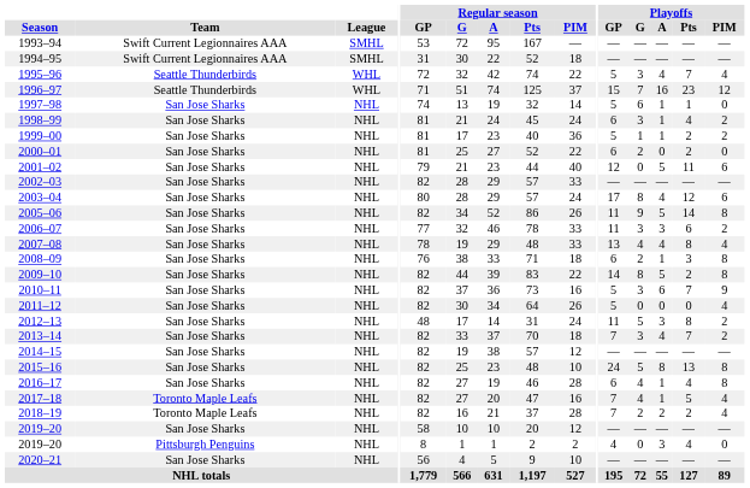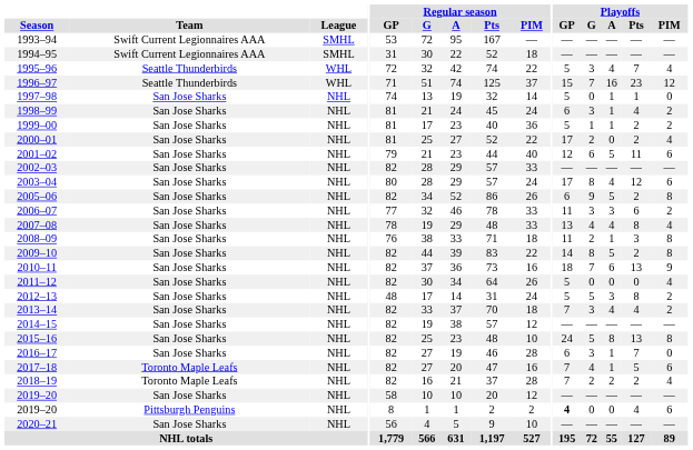1997–98 | Playoffs / G: 6 -> 0
2000–01 | Playoffs / GP: 6 -> 17
2000–01 | Playoffs / PIM: 0 -> 4
2001–02 | Playoffs / G: 0 -> 6
2005–06 | Playoffs / GP: 11 -> 6
2005–06 | Playoffs / Pts: 14 -> 2
2008–09 | Playoffs / GP: 6 -> 11
2010–11 | Playoffs / GP: 5 -> 18
2010–11 | Playoffs / G: 3 -> 7
2010–11 | Playoffs / Pts: 7 -> 13
2012–13 | Playoffs / GP: 11 -> 5
2013–14 | Playoffs / Pts: 7 -> 4
2016–17 | Playoffs / G: 4 -> 3
2016–17 | Playoffs / Pts: 4 -> 7
2016–17 | Playoffs / PIM: 8 -> 0
2017–18 | Playoffs / PIM: 4 -> 6
2019–20 / Pittsburgh Penguins | Playoffs / GP: normal -> bold
2019–20 / Pittsburgh Penguins | Playoffs / A: 3 -> 0
2019–20 / Pittsburgh Penguins | Playoffs / PIM: 0 -> 6
